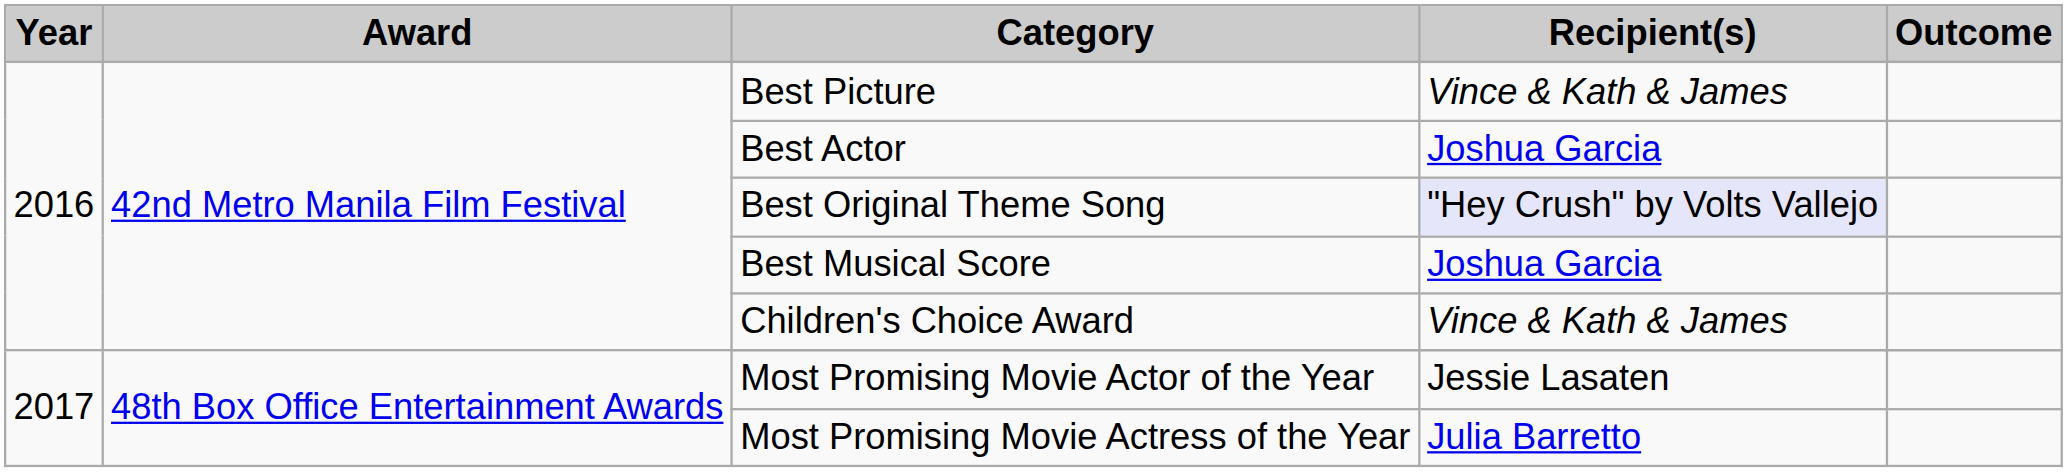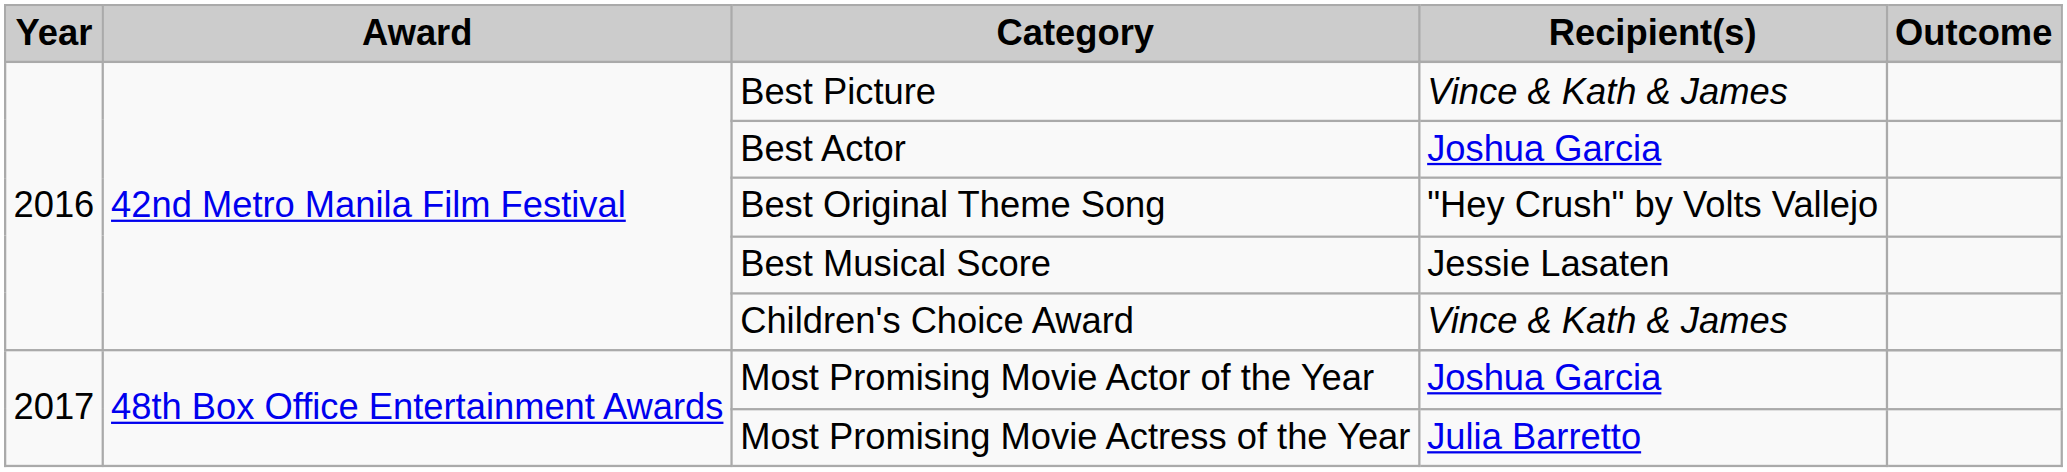Best Original Theme Song | Recipient(s): lavender background -> no background
Best Musical Score | Recipient(s): Joshua Garcia -> Jessie Lasaten
Most Promising Movie Actor of the Year | Recipient(s): Jessie Lasaten -> Joshua Garcia
